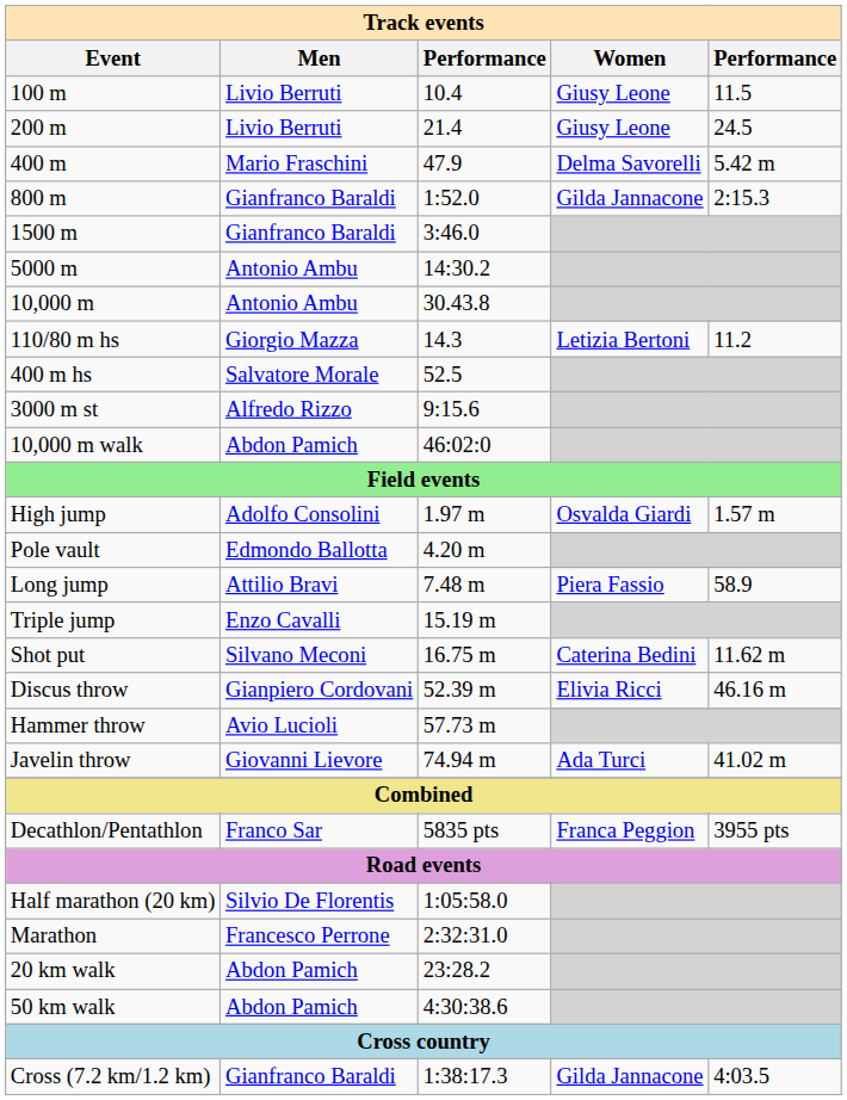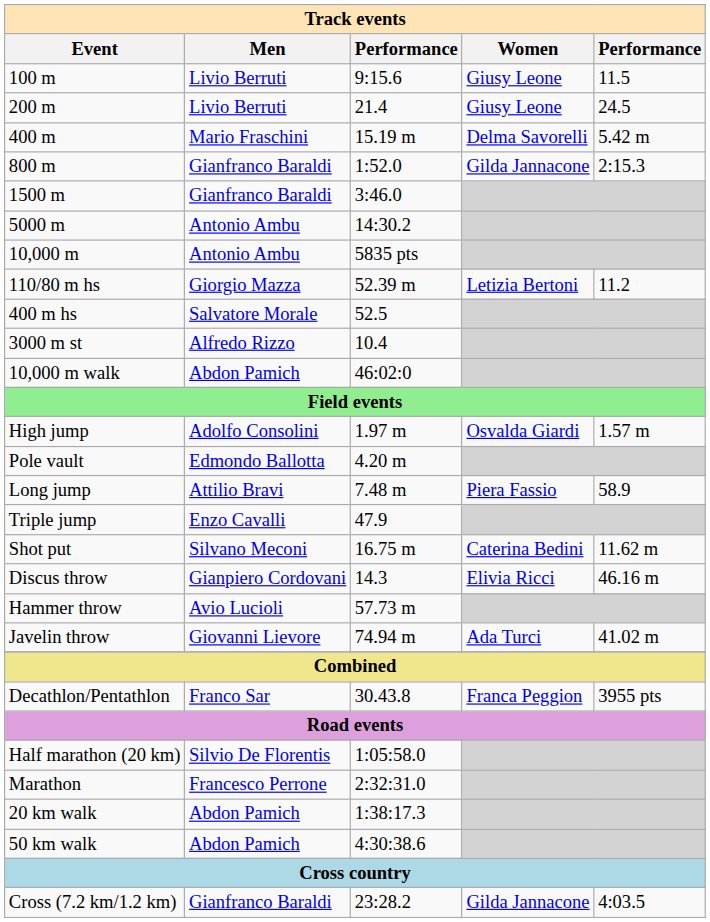100 m | column 3: 10.4 -> 9:15.6
400 m | column 3: 47.9 -> 15.19 m
10,000 m | column 3: 30.43.8 -> 5835 pts
110/80 m hs | column 3: 14.3 -> 52.39 m
3000 m st | column 3: 9:15.6 -> 10.4
Triple jump | column 3: 15.19 m -> 47.9
Discus throw | column 3: 52.39 m -> 14.3
Decathlon/Pentathlon | column 3: 5835 pts -> 30.43.8
20 km walk | column 3: 23:28.2 -> 1:38:17.3
Cross (7.2 km/1.2 km) | column 3: 1:38:17.3 -> 23:28.2
